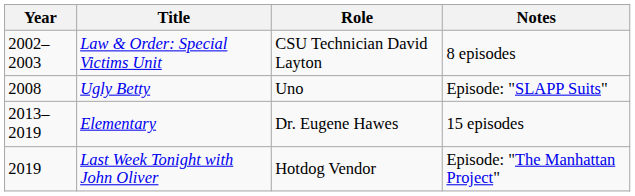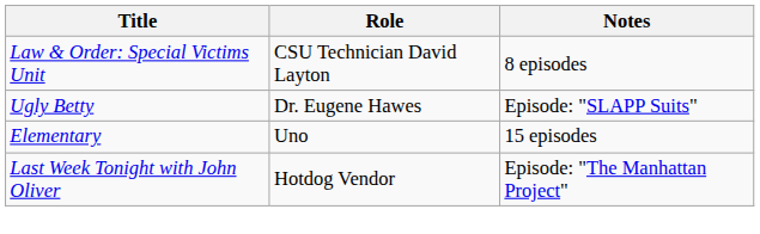- column: Year | 2002–2003 | 2008 | 2013–2019 | 2019
Ugly Betty | Role: Uno -> Dr. Eugene Hawes
Elementary | Role: Dr. Eugene Hawes -> Uno
